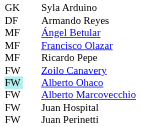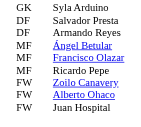+ row: DF | Salvador Presta
Alberto Ohaco | column 1: paleturquoise background -> no background
- row: FW | Alberto Marcovecchio
- row: FW | Juan Perinetti
